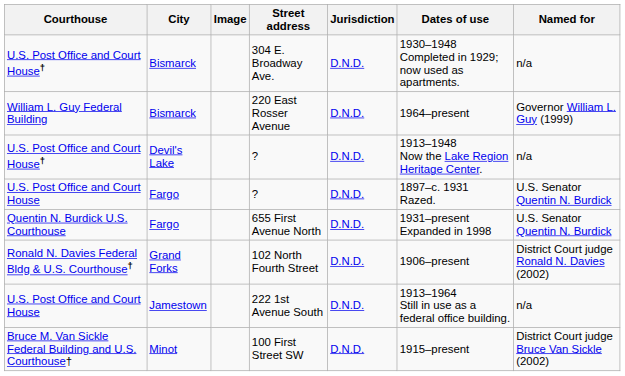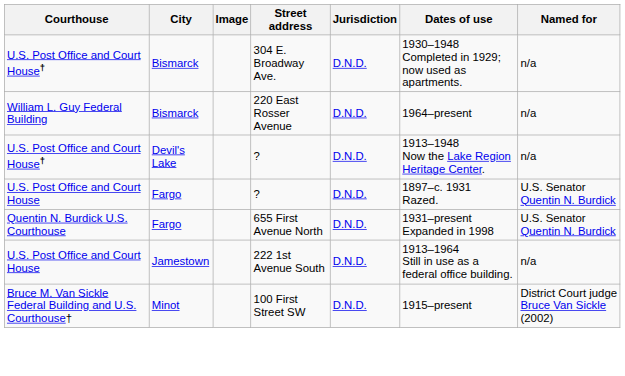220 East Rosser Avenue | Named for: Governor William L. Guy (1999) -> n/a
- row: Ronald N. Davies Federal Bldg & U.S. Courthouse† | Grand Forks | 102 North Fourth Street | D.N.D. | 1906–present | District Court judge Ronald N. Davies (2002)
